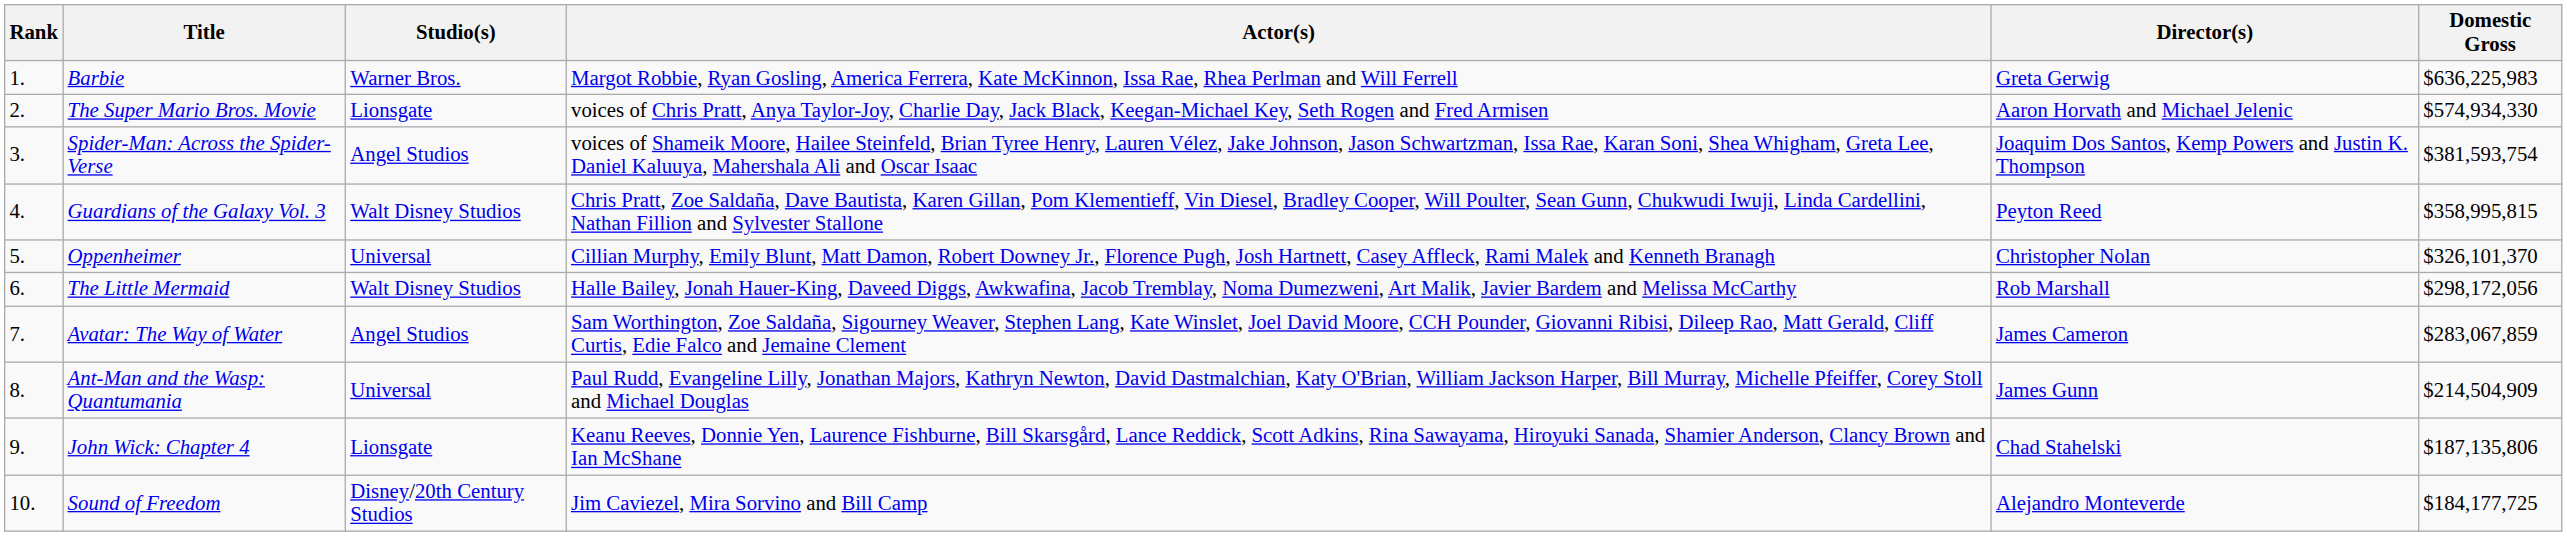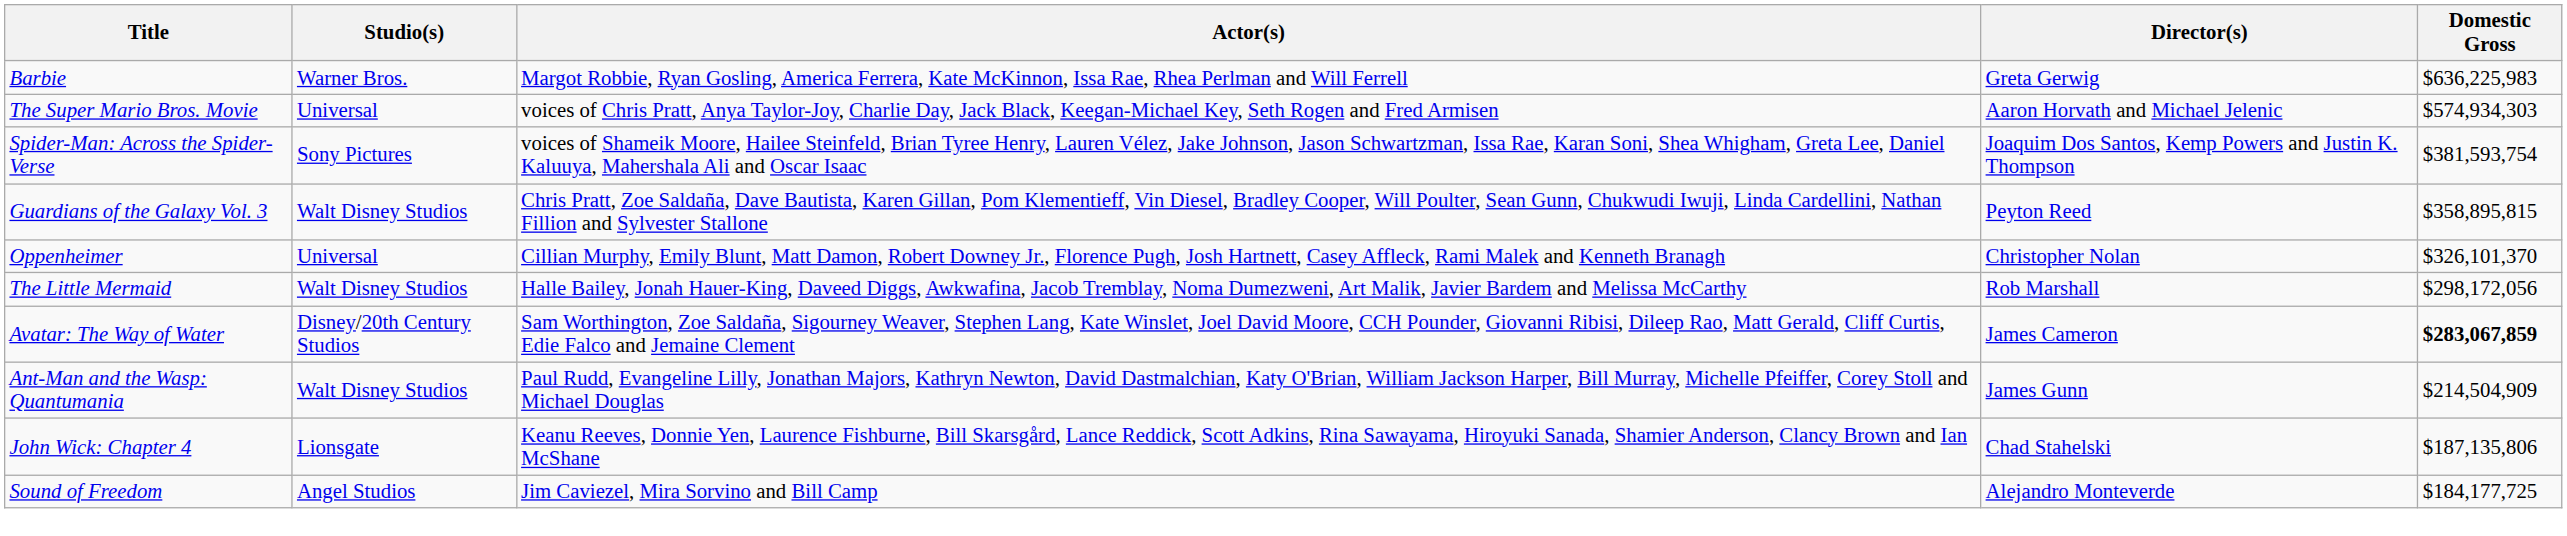- column: Rank | 1. | 2. | 3. | 4. | 5. | 6. | 7. | 8. | 9. | 10.
The Super Mario Bros. Movie | Studio(s): Lionsgate -> Universal
The Super Mario Bros. Movie | Domestic Gross: $574,934,330 -> $574,934,303
Spider-Man: Across the Spider-Verse | Studio(s): Angel Studios -> Sony Pictures
Guardians of the Galaxy Vol. 3 | Domestic Gross: $358,995,815 -> $358,895,815
Avatar: The Way of Water | Studio(s): Angel Studios -> Disney/20th Century Studios
Avatar: The Way of Water | Domestic Gross: normal -> bold
Ant-Man and the Wasp: Quantumania | Studio(s): Universal -> Walt Disney Studios
Sound of Freedom | Studio(s): Disney/20th Century Studios -> Angel Studios
